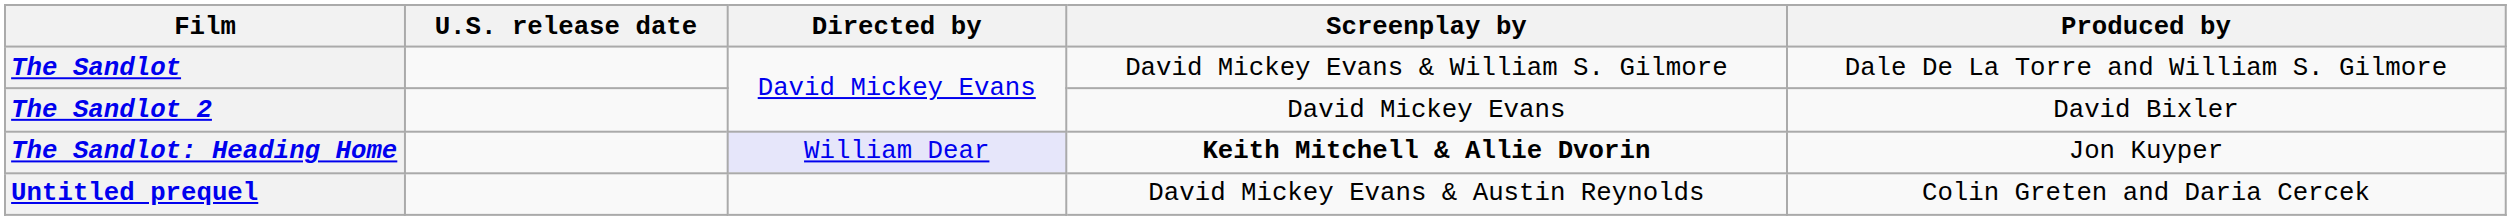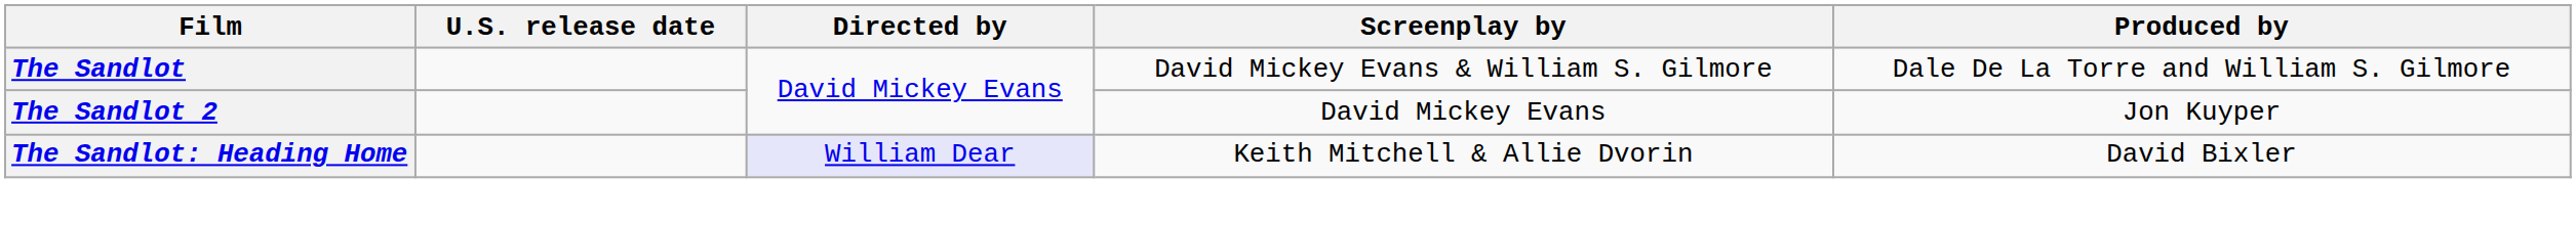The Sandlot 2 | Produced by: David Bixler -> Jon Kuyper
The Sandlot: Heading Home | Screenplay by: bold -> normal
The Sandlot: Heading Home | Produced by: Jon Kuyper -> David Bixler
- row: Untitled prequel | David Mickey Evans & Austin Reynolds | Colin Greten and Daria Cercek
